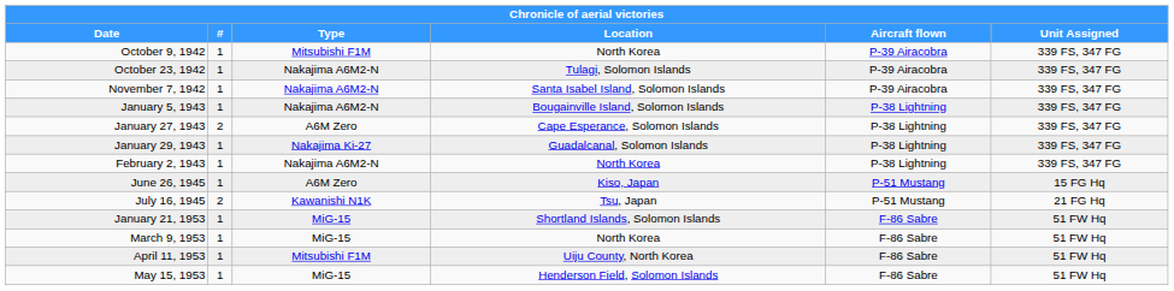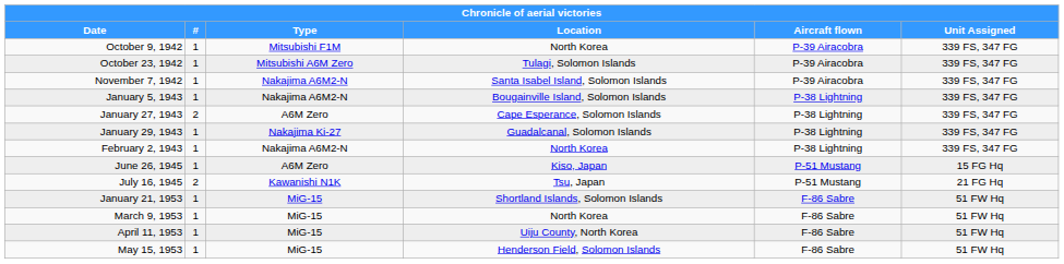October 23, 1942 | Type: Nakajima A6M2-N -> Mitsubishi A6M Zero
April 11, 1953 | Type: Mitsubishi F1M -> MiG-15
